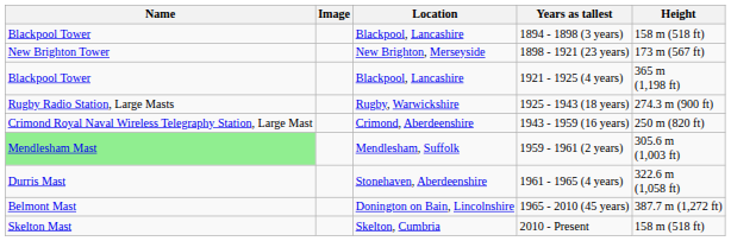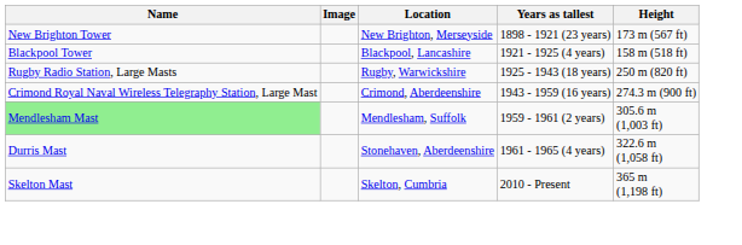- row: Blackpool Tower | Blackpool, Lancashire | 1894 - 1898 (3 years) | 158 m (518 ft)
1921 - 1925 (4 years) | Height: 365 m (1,198 ft) -> 158 m (518 ft)
1925 - 1943 (18 years) | Height: 274.3 m (900 ft) -> 250 m (820 ft)
1943 - 1959 (16 years) | Height: 250 m (820 ft) -> 274.3 m (900 ft)
- row: Belmont Mast | Donington on Bain, Lincolnshire | 1965 - 2010 (45 years) | 387.7 m (1,272 ft)
2010 - Present | Height: 158 m (518 ft) -> 365 m (1,198 ft)
